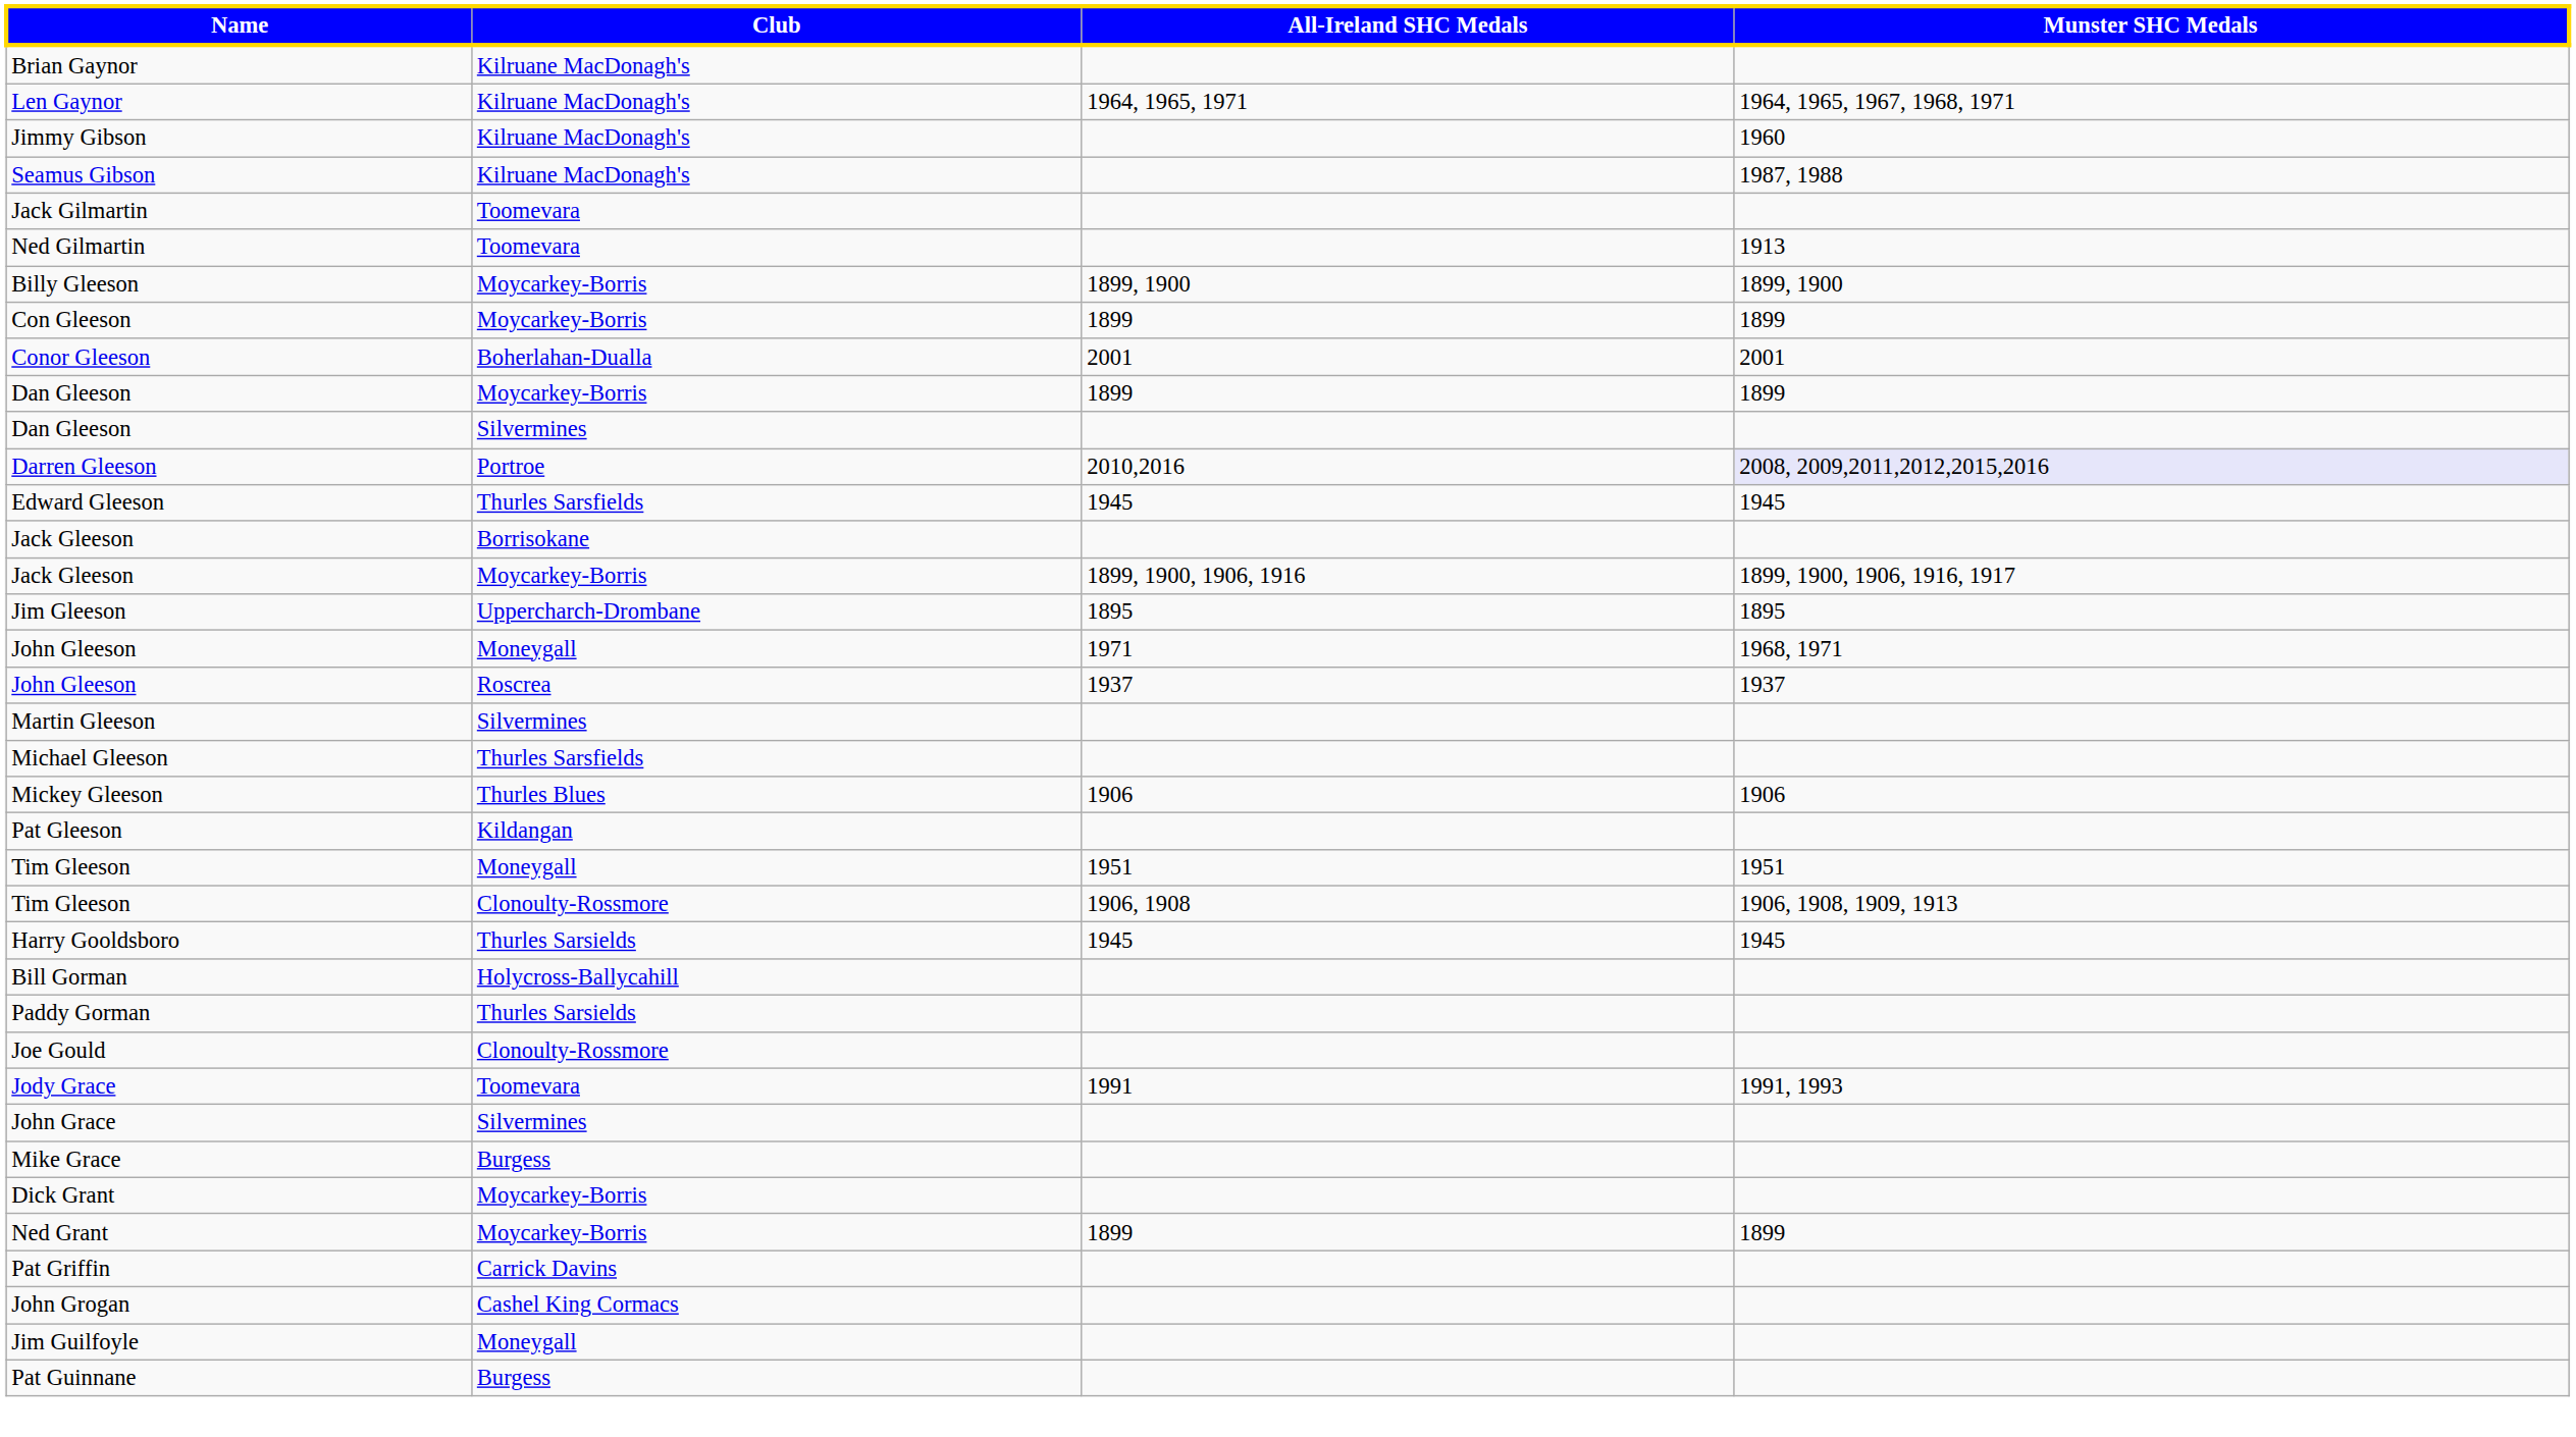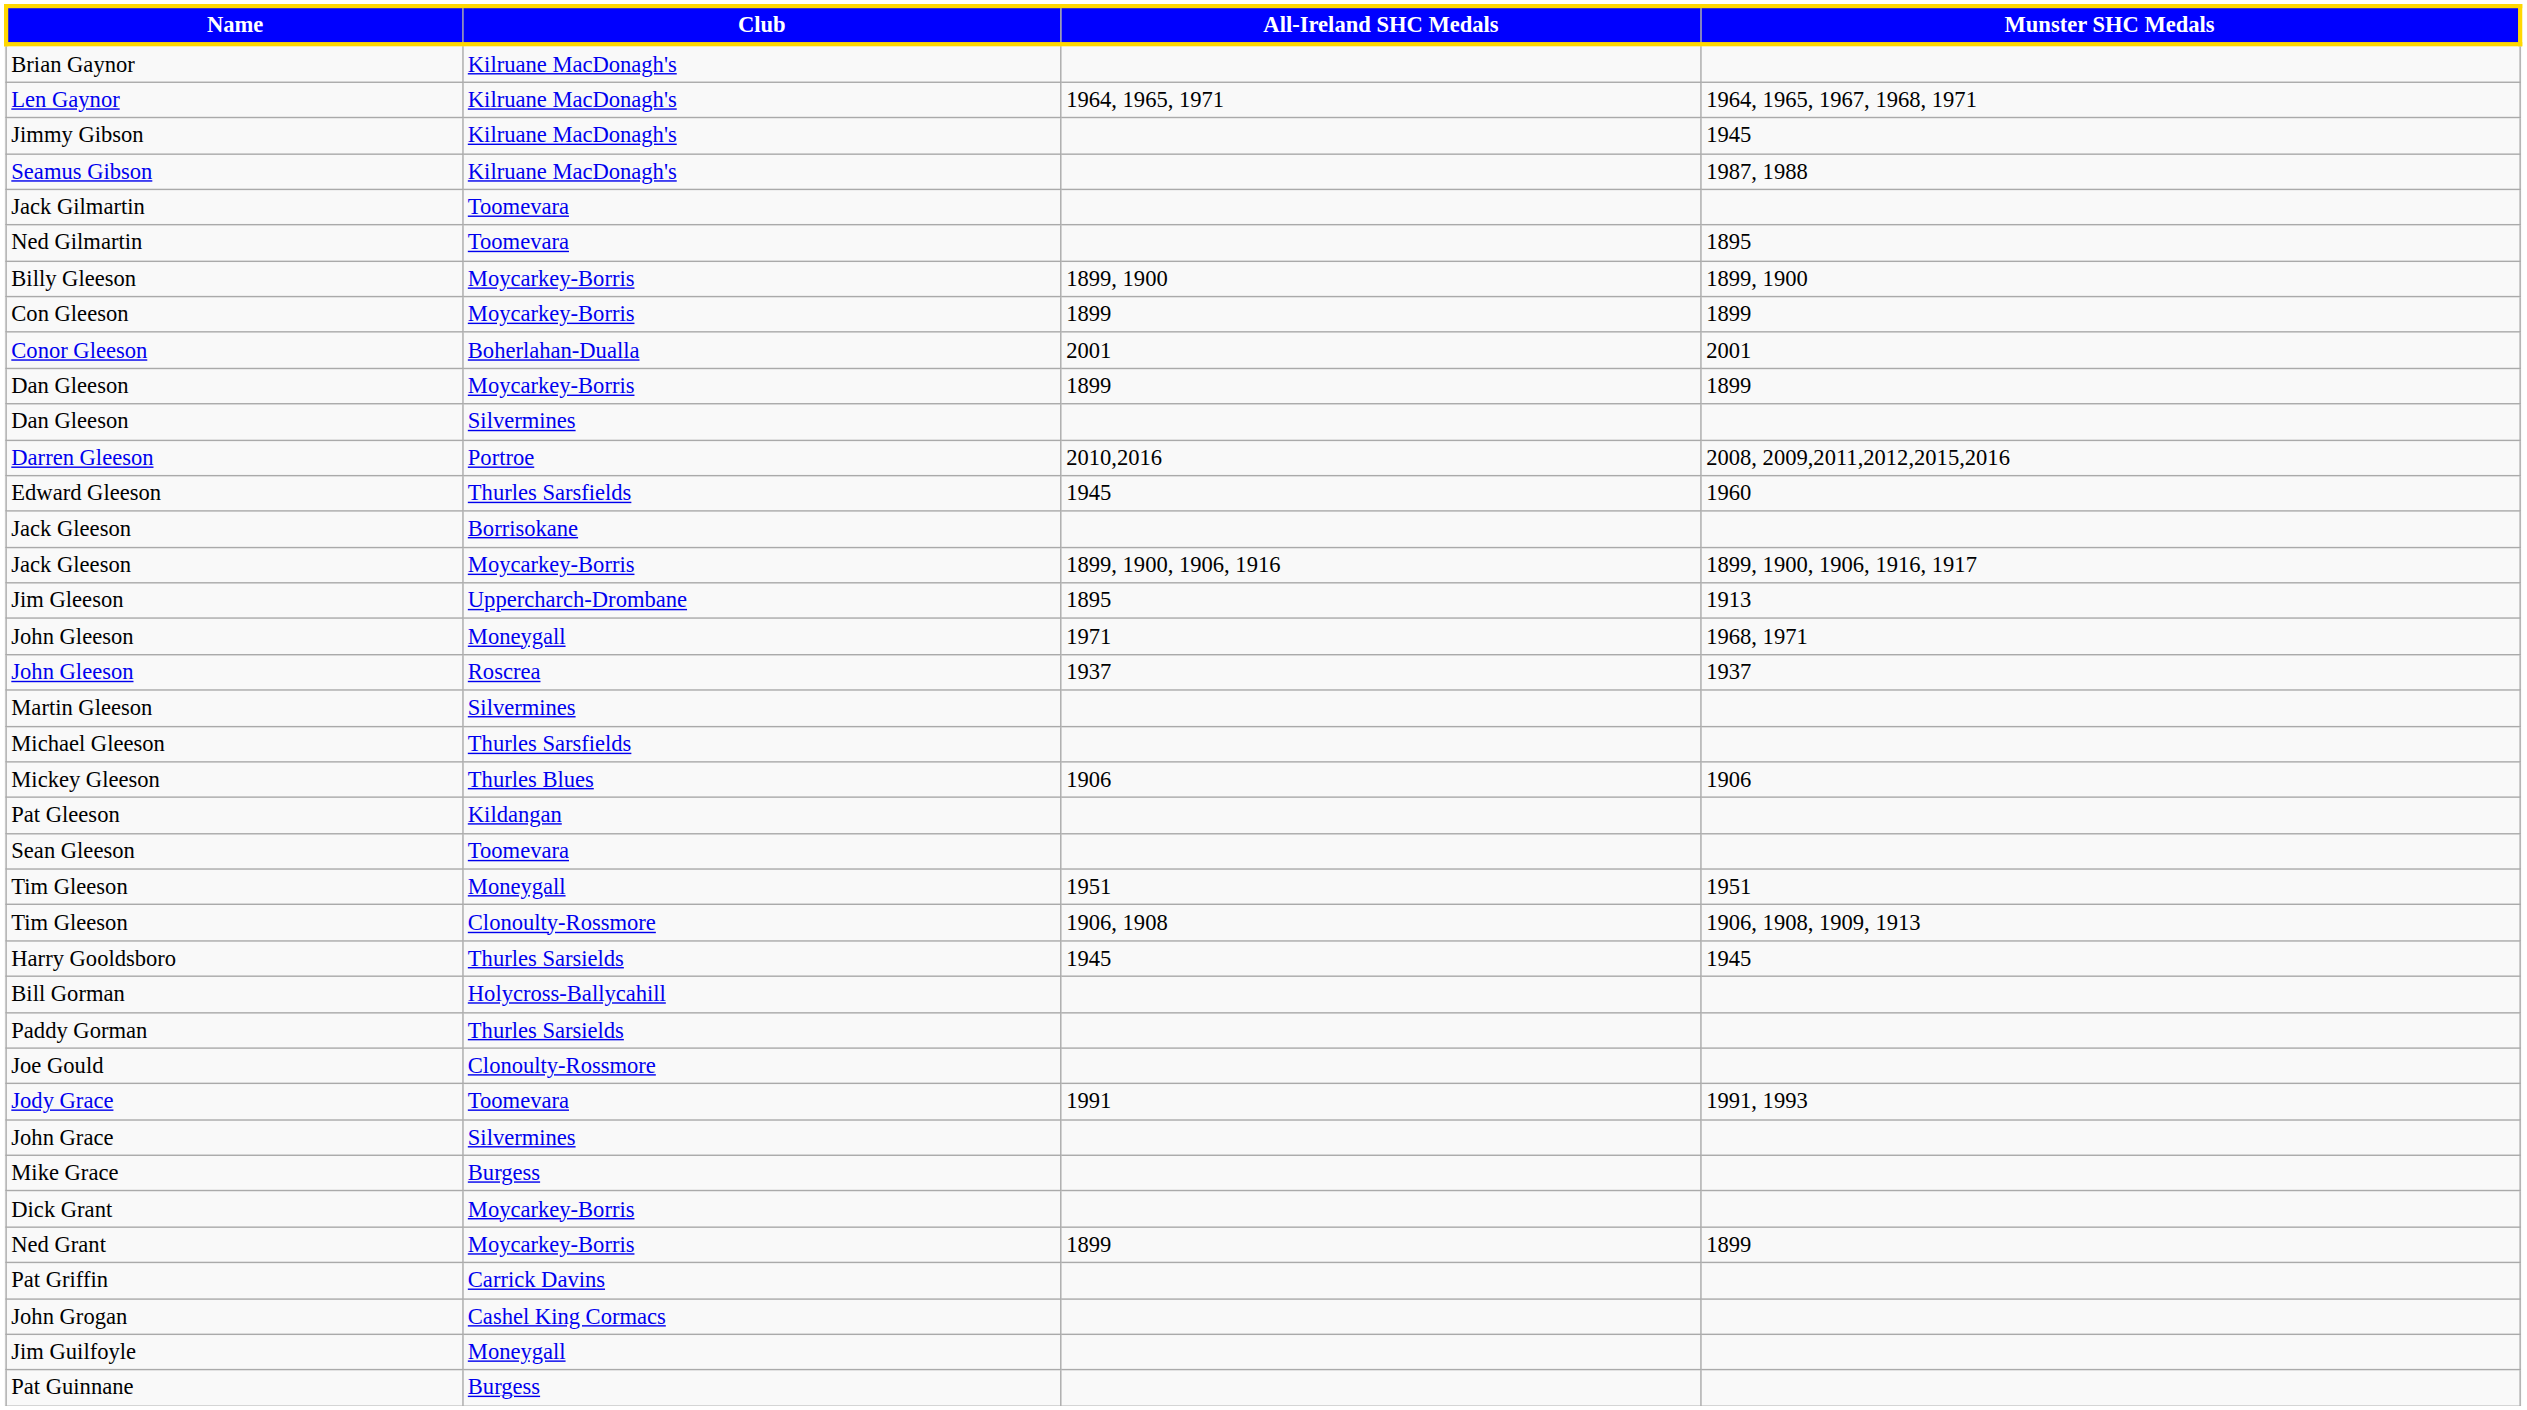Jimmy Gibson | Munster SHC Medals: 1960 -> 1945
Ned Gilmartin | Munster SHC Medals: 1913 -> 1895
Darren Gleeson | Munster SHC Medals: lavender background -> no background
Edward Gleeson | Munster SHC Medals: 1945 -> 1960
Jim Gleeson | Munster SHC Medals: 1895 -> 1913
+ row: Sean Gleeson | Toomevara
